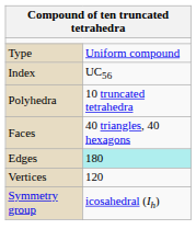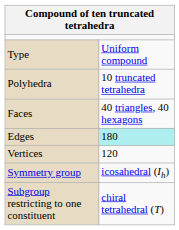- row: Index | UC56
+ row: Subgroup restricting to one constituent | chiral tetrahedral (T)
